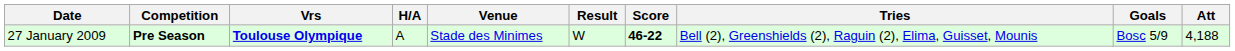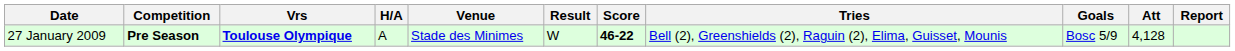+ column: Report
27 January 2009 | Att: 4,188 -> 4,128
